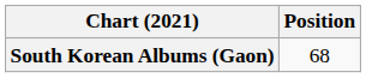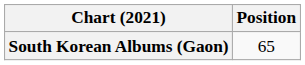South Korean Albums (Gaon) | Position: 68 -> 65
